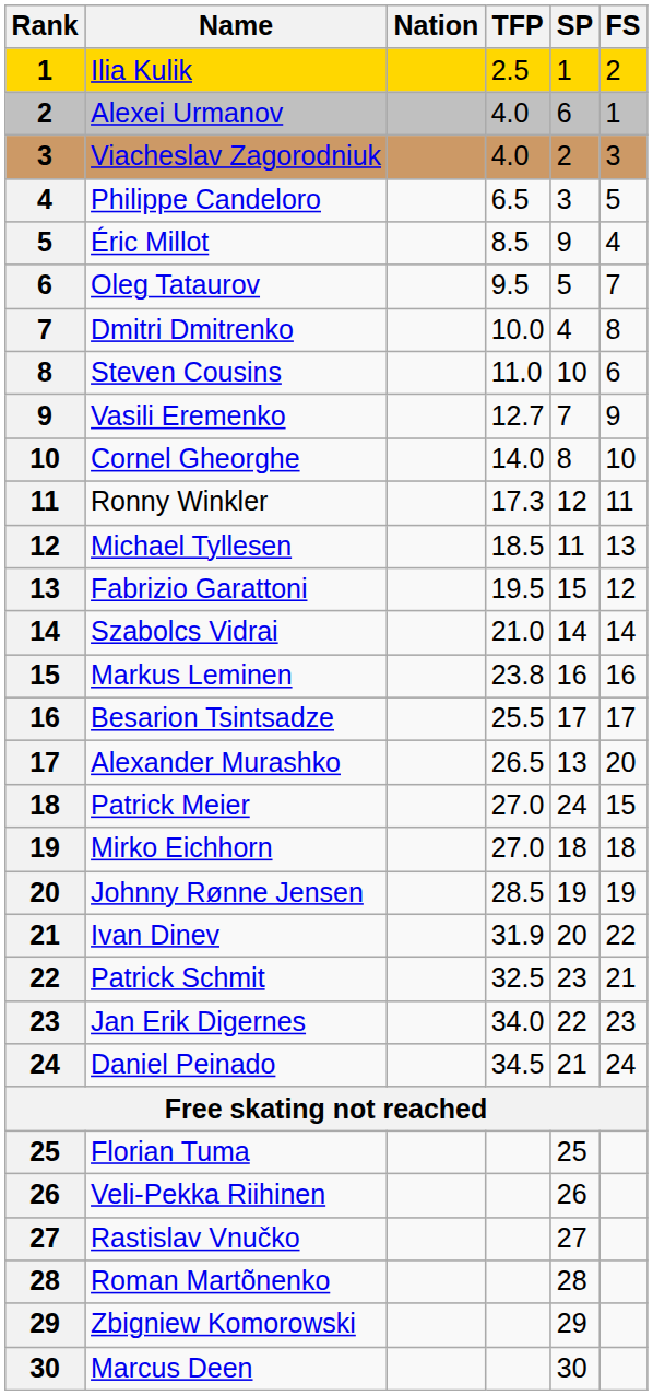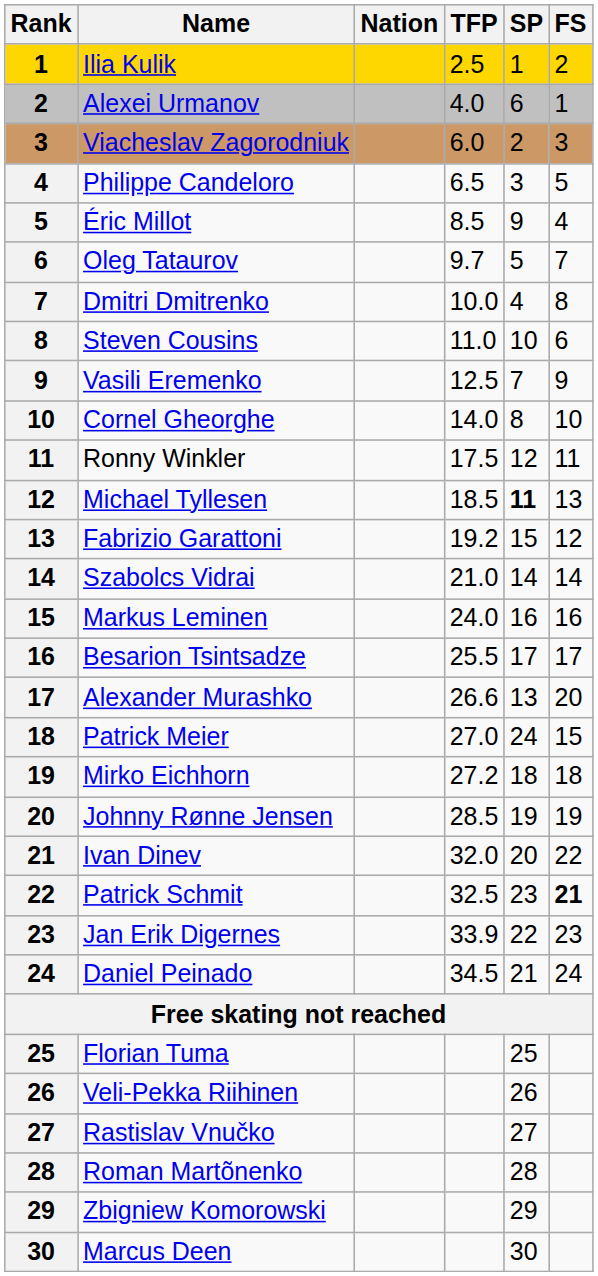Viacheslav Zagorodniuk | TFP: 4.0 -> 6.0
Oleg Tataurov | TFP: 9.5 -> 9.7
Vasili Eremenko | TFP: 12.7 -> 12.5
Ronny Winkler | TFP: 17.3 -> 17.5
Michael Tyllesen | SP: normal -> bold
Fabrizio Garattoni | TFP: 19.5 -> 19.2
Markus Leminen | TFP: 23.8 -> 24.0
Alexander Murashko | TFP: 26.5 -> 26.6
Mirko Eichhorn | TFP: 27.0 -> 27.2
Ivan Dinev | TFP: 31.9 -> 32.0
Patrick Schmit | FS: normal -> bold
Jan Erik Digernes | TFP: 34.0 -> 33.9
